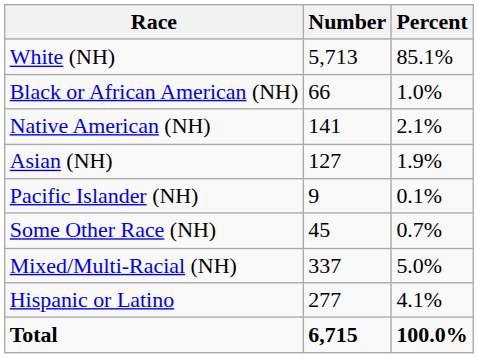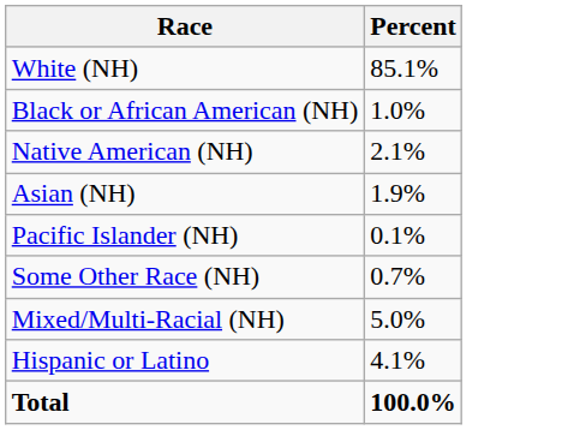- column: Number | 5,713 | 66 | 141 | 127 | 9 | 45 | 337 | 277 | 6,715
